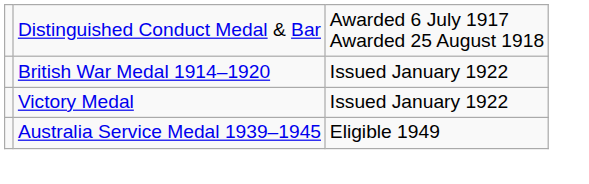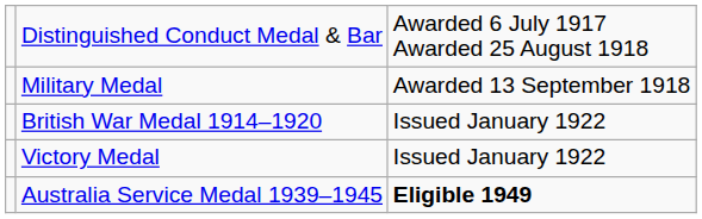+ row: Military Medal | Awarded 13 September 1918
Australia Service Medal 1939–1945 | column 3: normal -> bold
